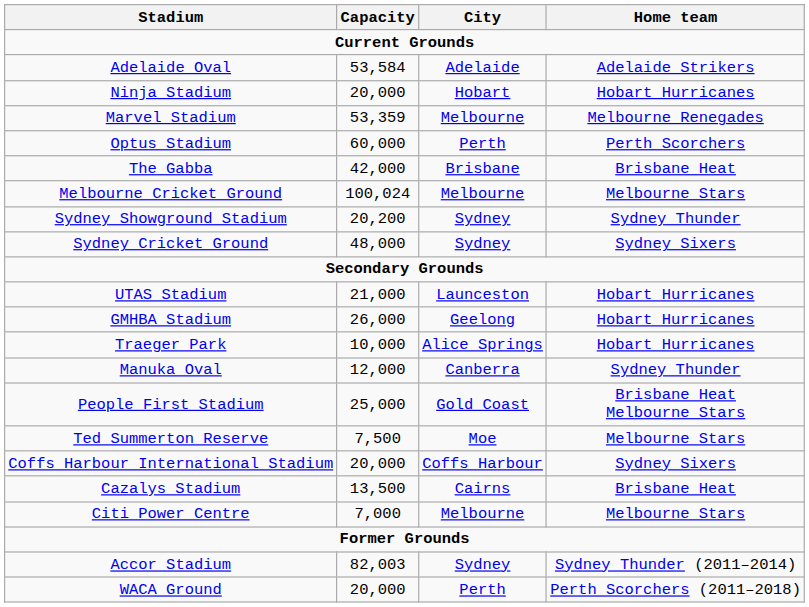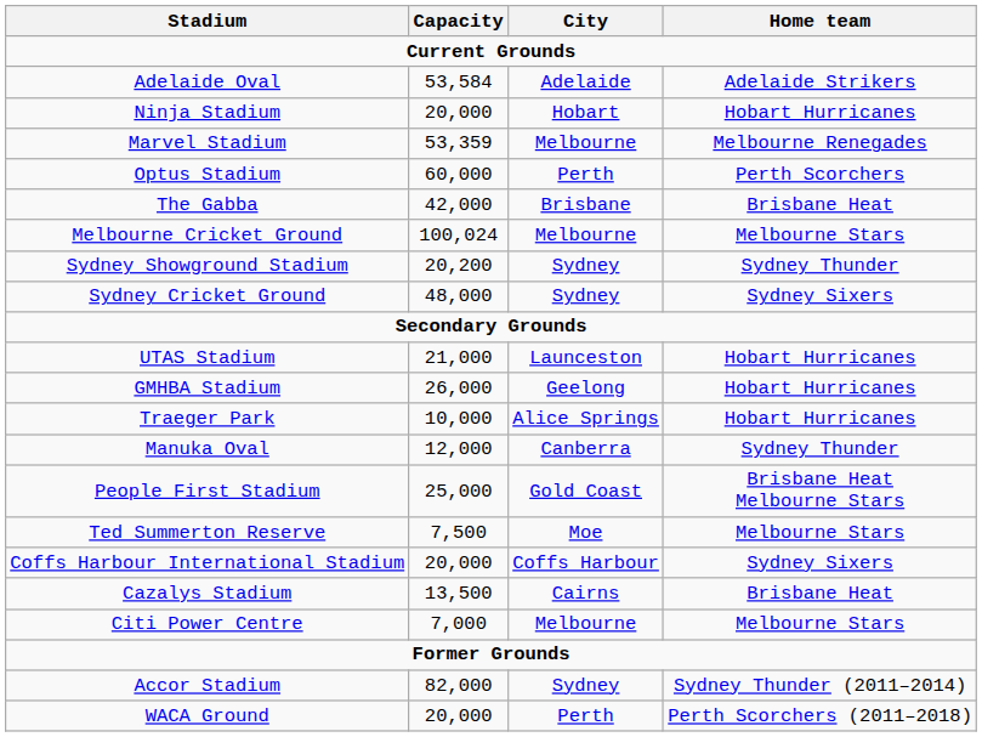Accor Stadium | Capacity: 82,003 -> 82,000
